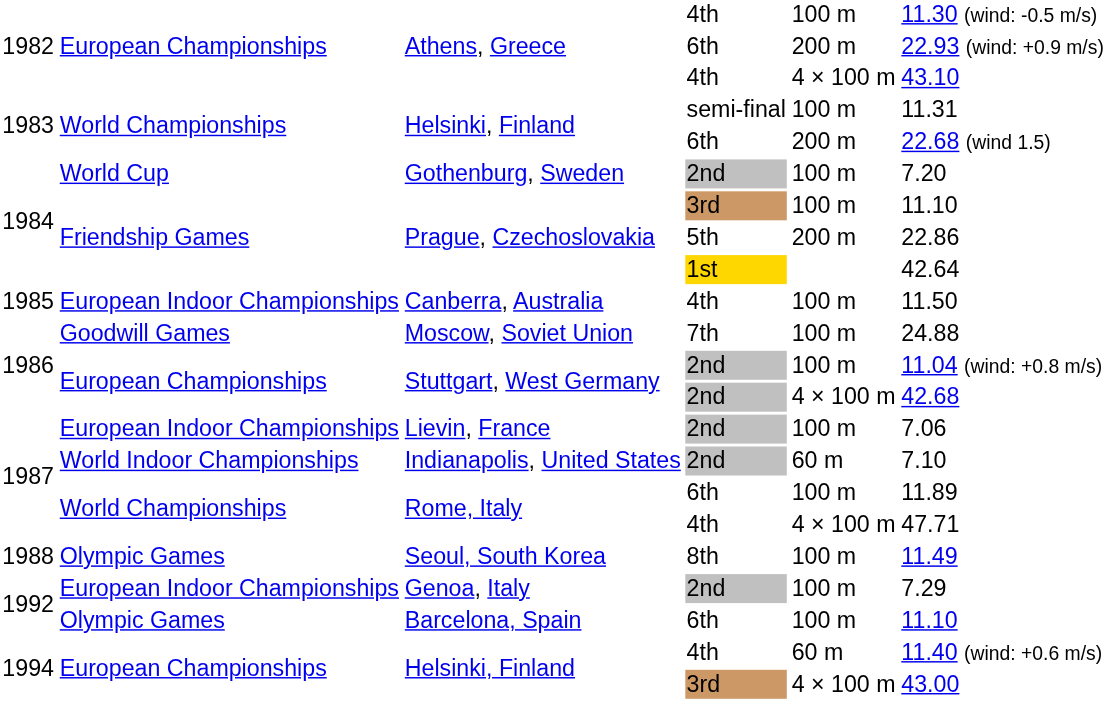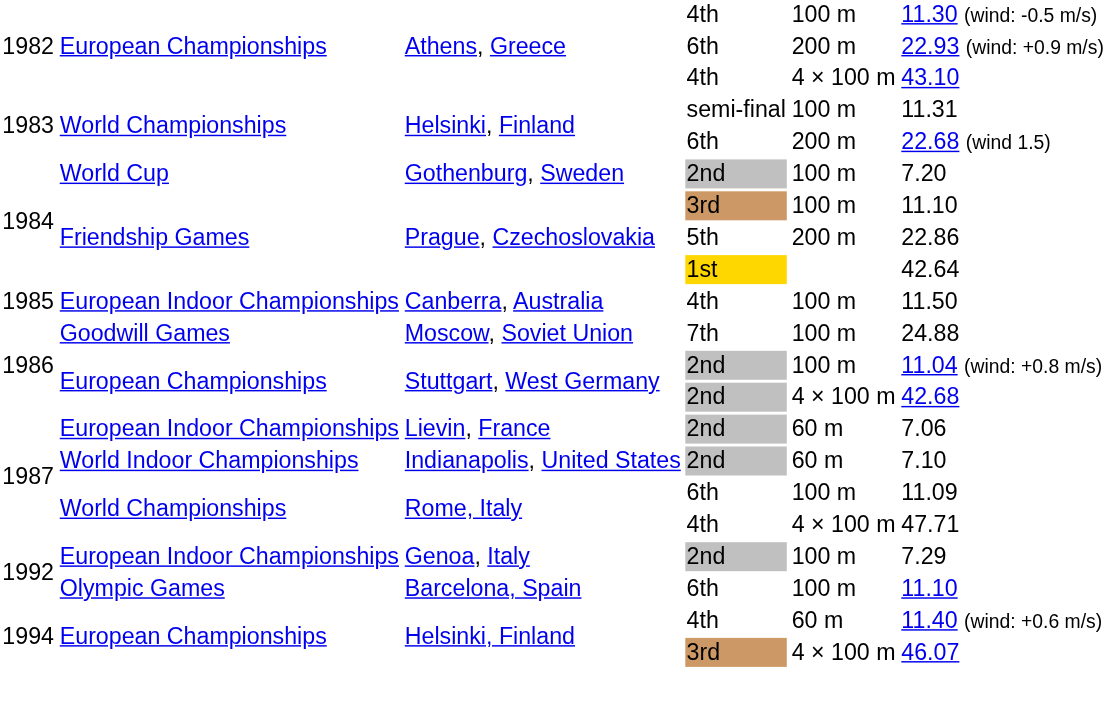Lievin, France | column 5: 100 m -> 60 m
Rome, Italy / 6th | column 6: 11.89 -> 11.09
- row: 1988 | Olympic Games | Seoul, South Korea | 8th | 100 m | 11.49
Helsinki, Finland / 3rd | column 6: 43.00 -> 46.07
